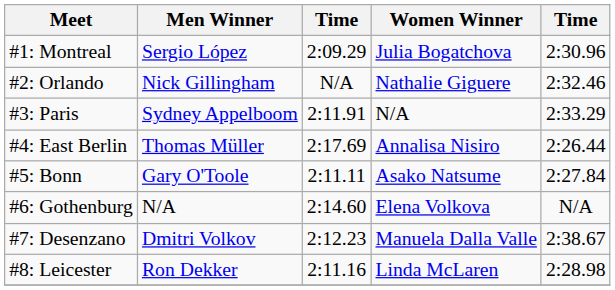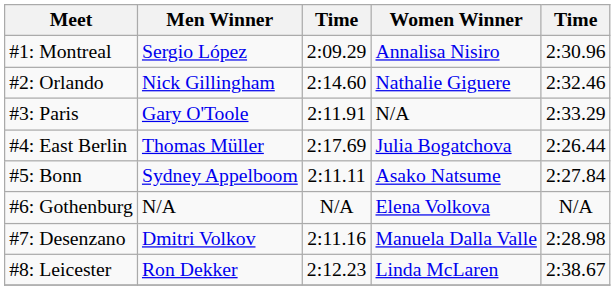#1: Montreal | Women Winner: Julia Bogatchova -> Annalisa Nisiro
#2: Orlando | column 3: N/A -> 2:14.60
#3: Paris | Men Winner: Sydney Appelboom -> Gary O'Toole
#4: East Berlin | Women Winner: Annalisa Nisiro -> Julia Bogatchova
#5: Bonn | Men Winner: Gary O'Toole -> Sydney Appelboom
#6: Gothenburg | column 3: 2:14.60 -> N/A
#7: Desenzano | column 3: 2:12.23 -> 2:11.16
#7: Desenzano | column 5: 2:38.67 -> 2:28.98
#8: Leicester | column 3: 2:11.16 -> 2:12.23
#8: Leicester | column 5: 2:28.98 -> 2:38.67
